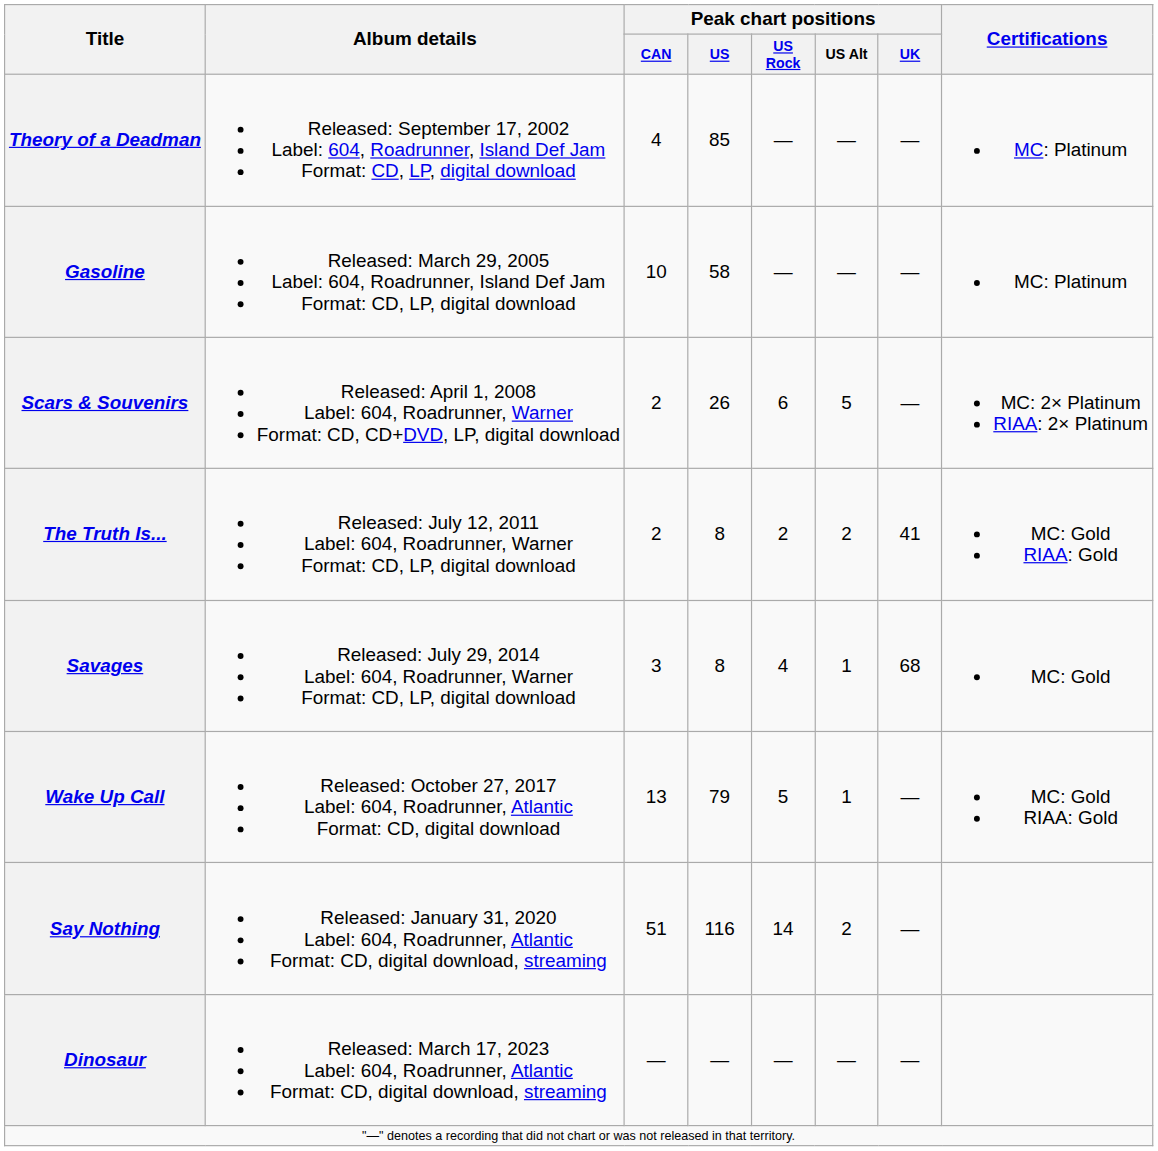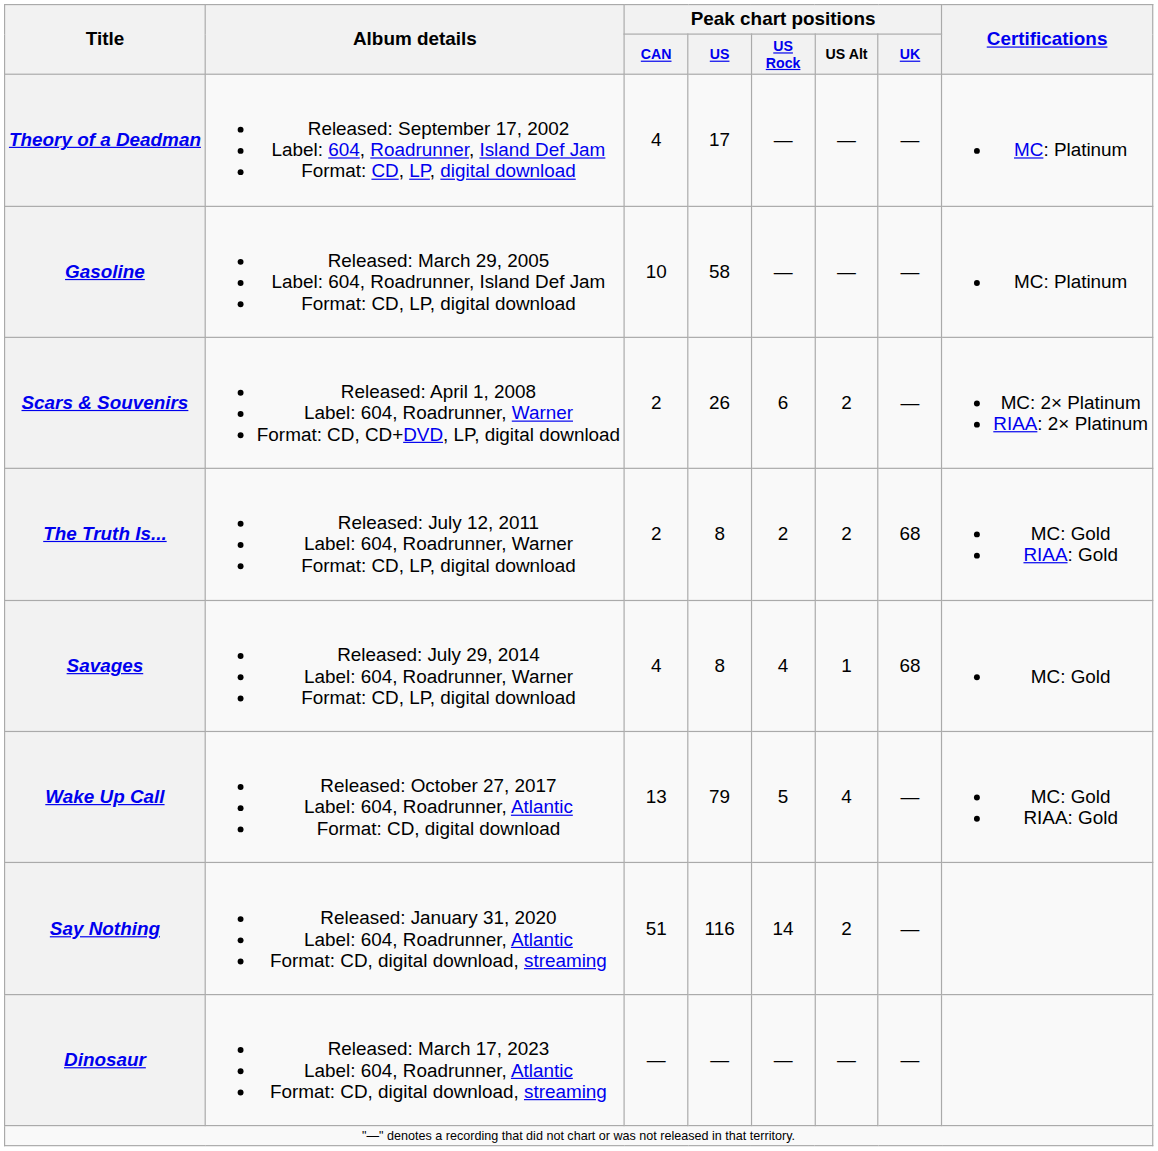Theory of a Deadman | Peak chart positions / US: 85 -> 17
Scars & Souvenirs | Peak chart positions / US Alt: 5 -> 2
The Truth Is... | Peak chart positions / UK: 41 -> 68
Savages | Peak chart positions / CAN: 3 -> 4
Wake Up Call | Peak chart positions / US Alt: 1 -> 4
